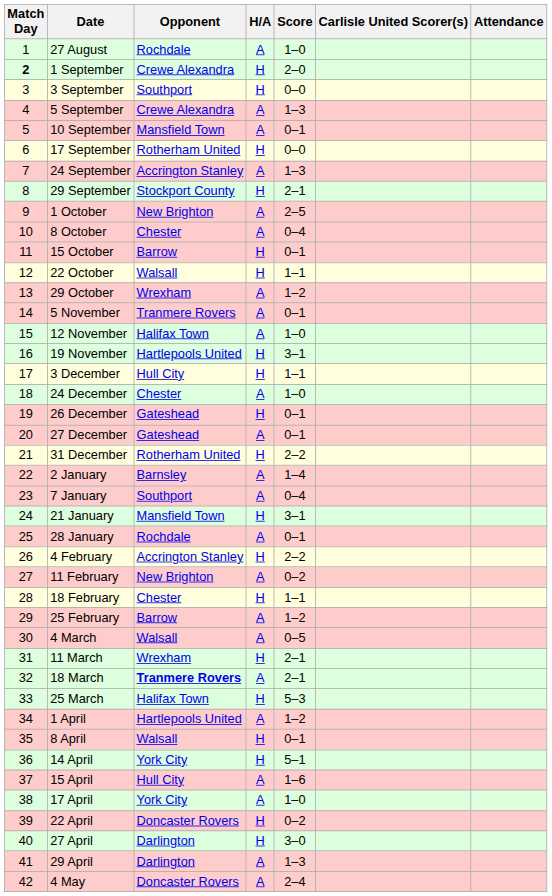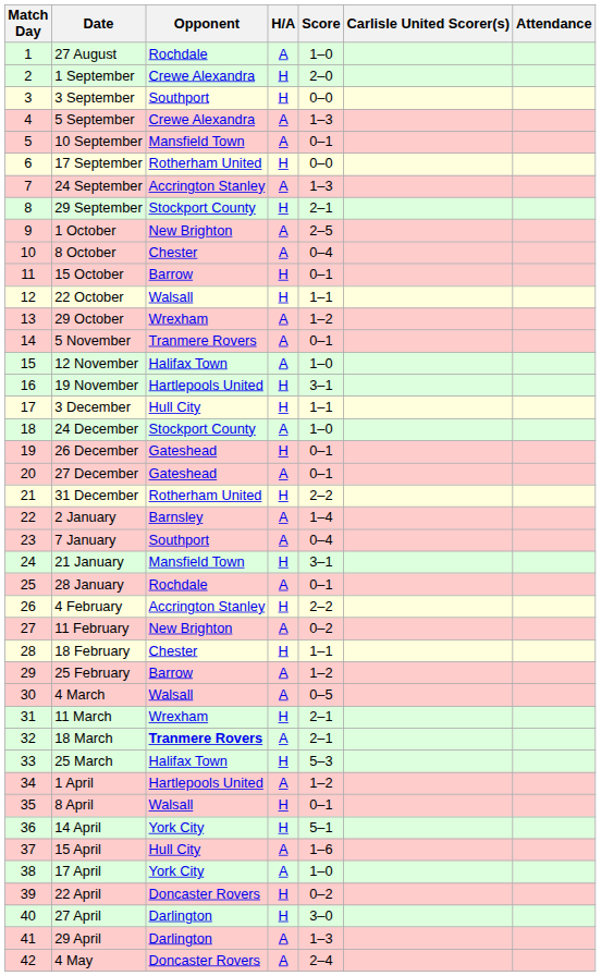1 September | Match Day: bold -> normal
24 December | Opponent: Chester -> Stockport County
